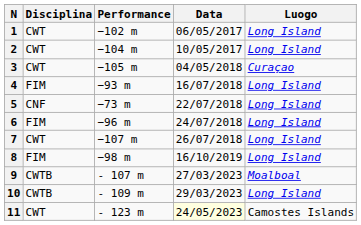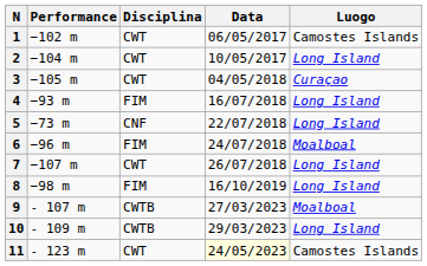columns swapped: Disciplina <-> Performance
1 | Luogo: Long Island -> Camostes Islands
6 | Luogo: Long Island -> Moalboal
